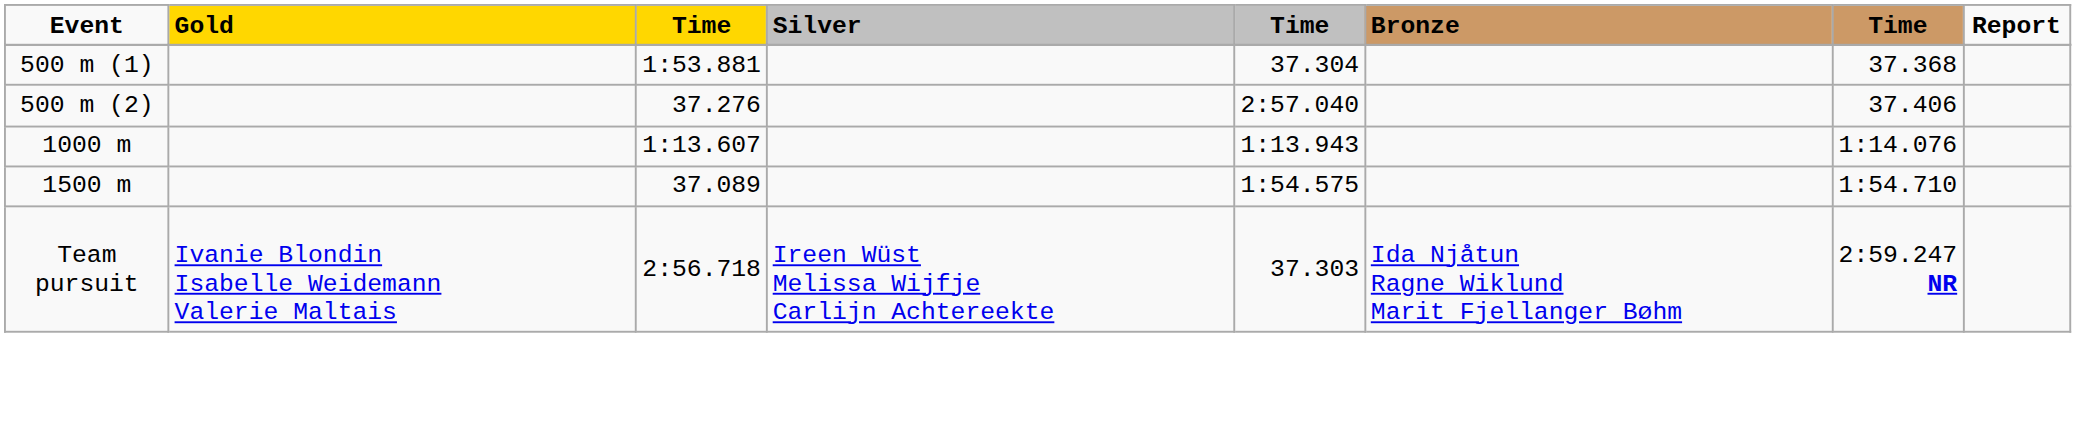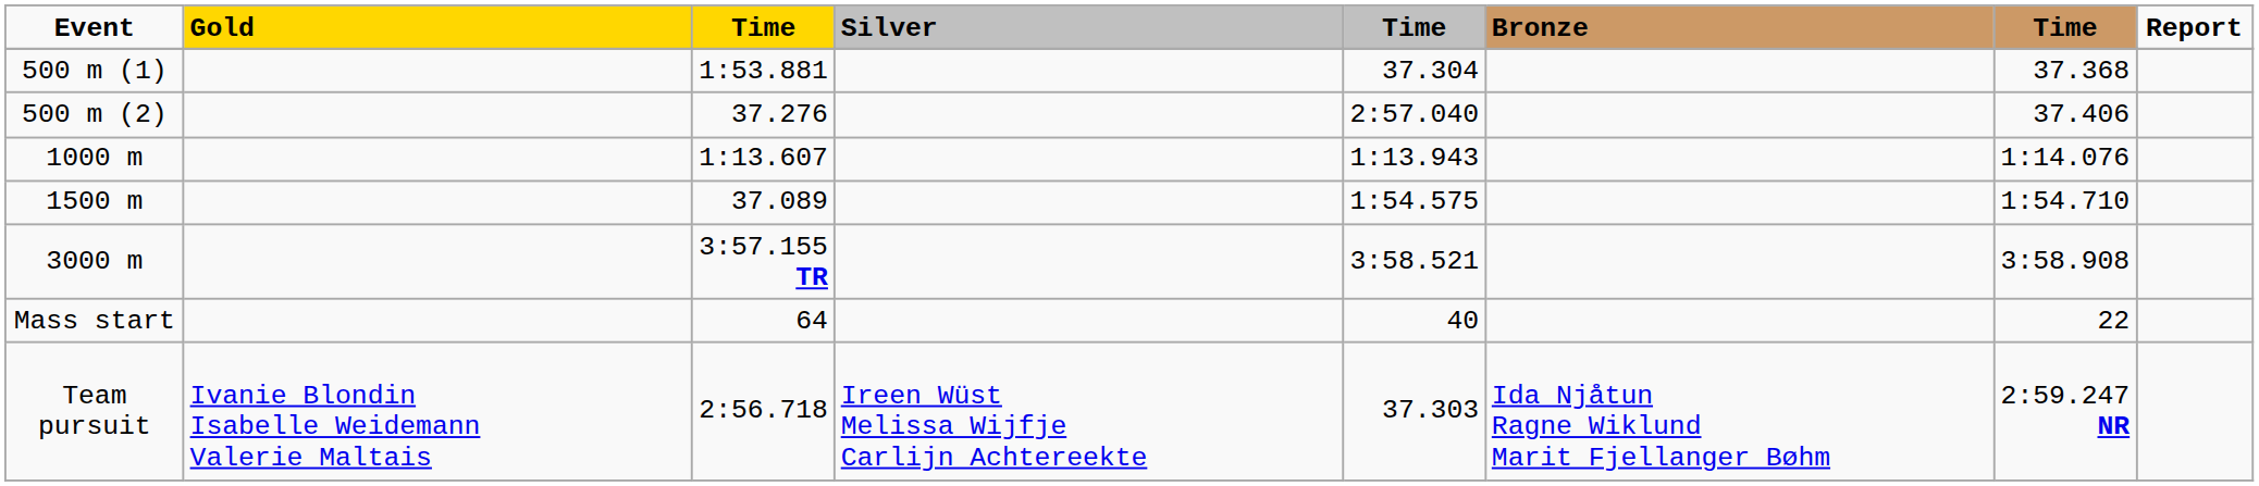+ row: 3000 m | 3:57.155 TR | 3:58.521 | 3:58.908
+ row: Mass start | 64 | 40 | 22
